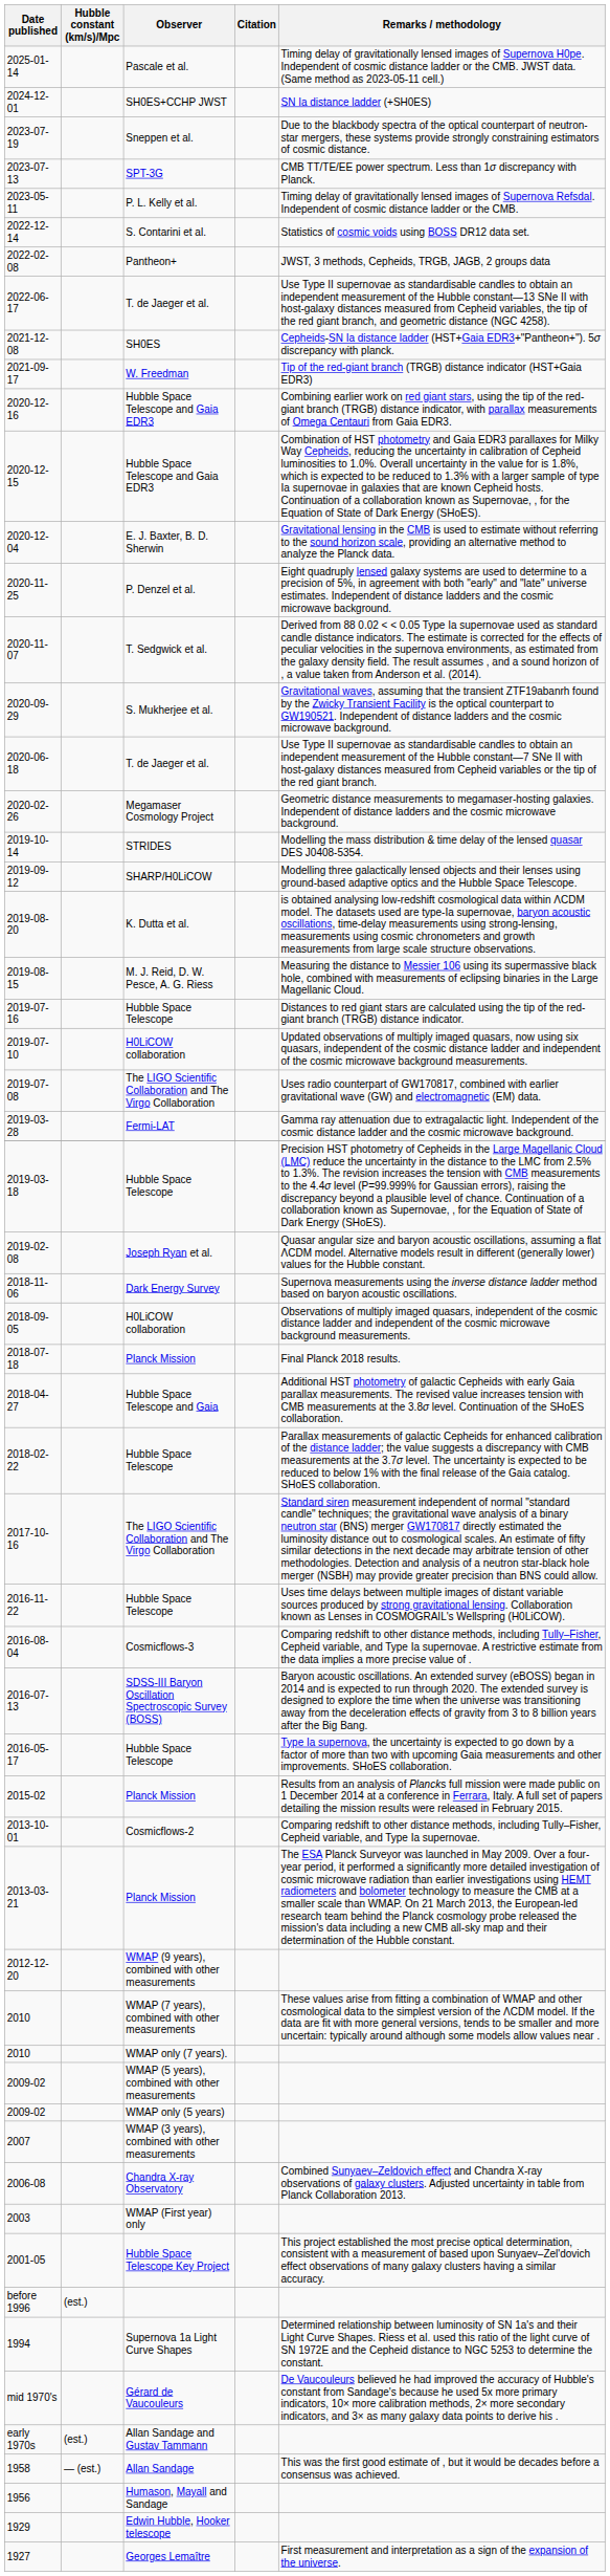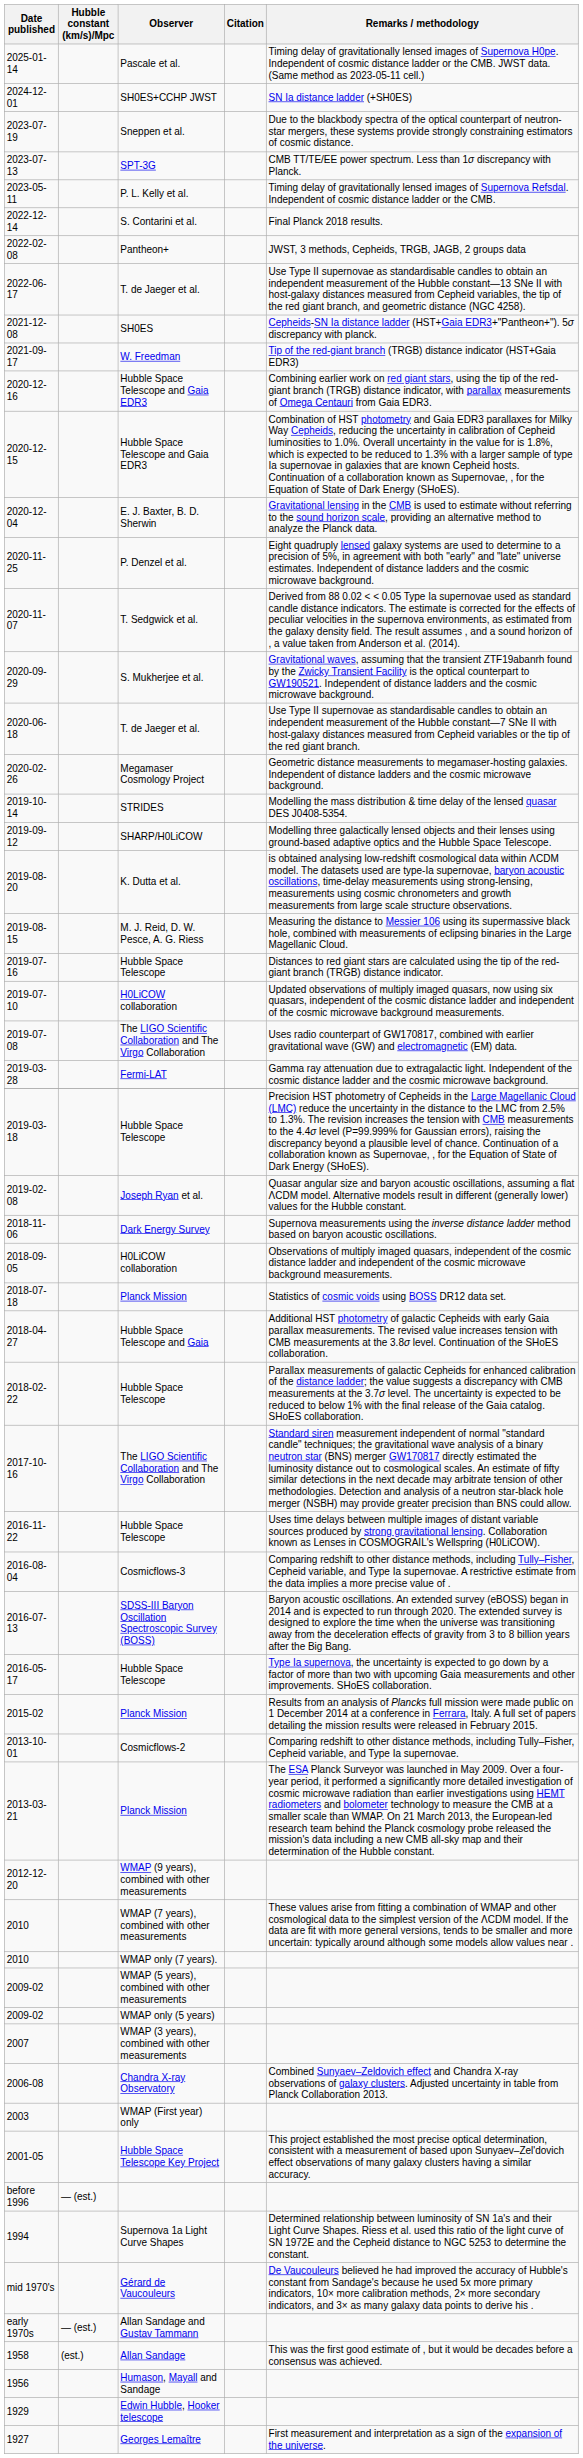2022-12-14 | Remarks / methodology: Statistics of cosmic voids using BOSS DR12 data set. -> Final Planck 2018 results.
2018-07-18 | Remarks / methodology: Final Planck 2018 results. -> Statistics of cosmic voids using BOSS DR12 data set.
before 1996 | Hubble constant (km/s)/Mpc: (est.) -> — (est.)
early 1970s | Hubble constant (km/s)/Mpc: (est.) -> — (est.)
1958 | Hubble constant (km/s)/Mpc: — (est.) -> (est.)
